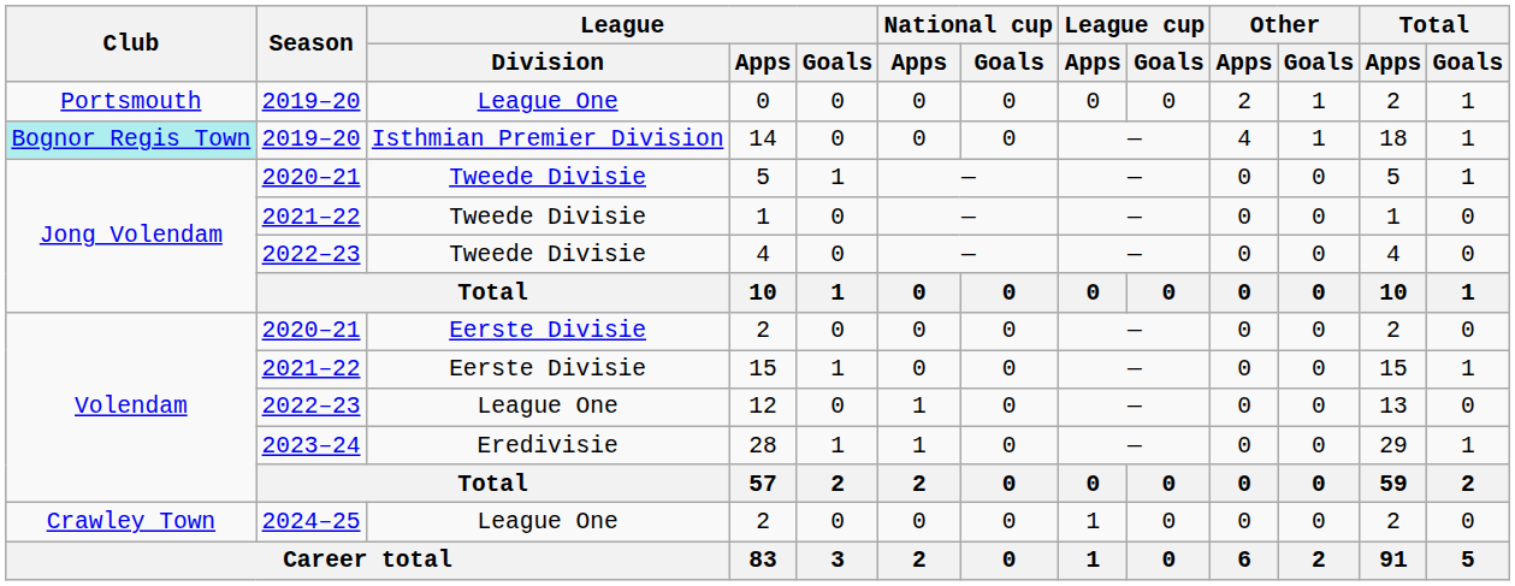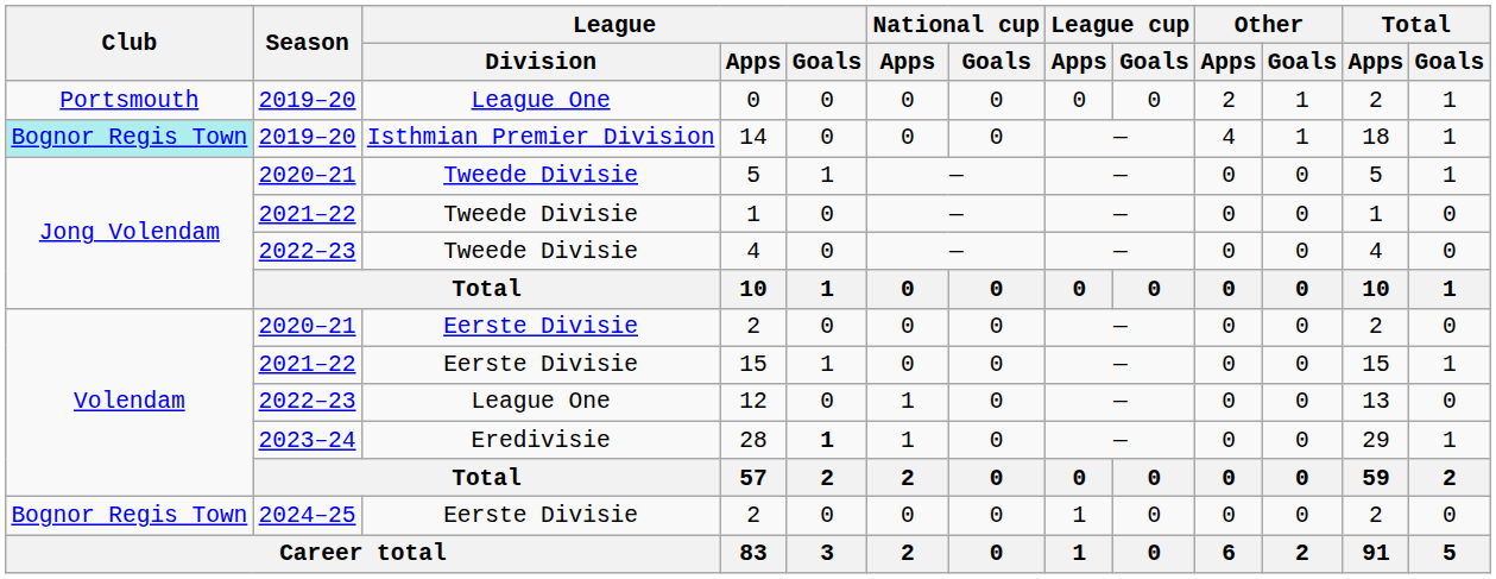28 | League / Goals: normal -> bold
2024–25 / 2 | Club: Crawley Town -> Bognor Regis Town
2024–25 / 2 | League / Division: League One -> Eerste Divisie
